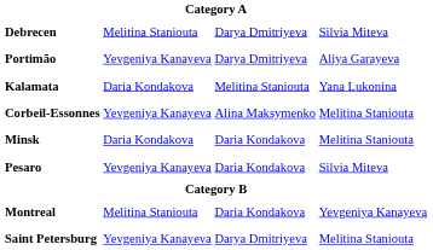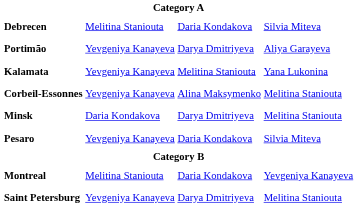Debrecen | column 3: Darya Dmitriyeva -> Daria Kondakova
Kalamata | column 2: Daria Kondakova -> Yevgeniya Kanayeva
Minsk | column 3: Daria Kondakova -> Darya Dmitriyeva
